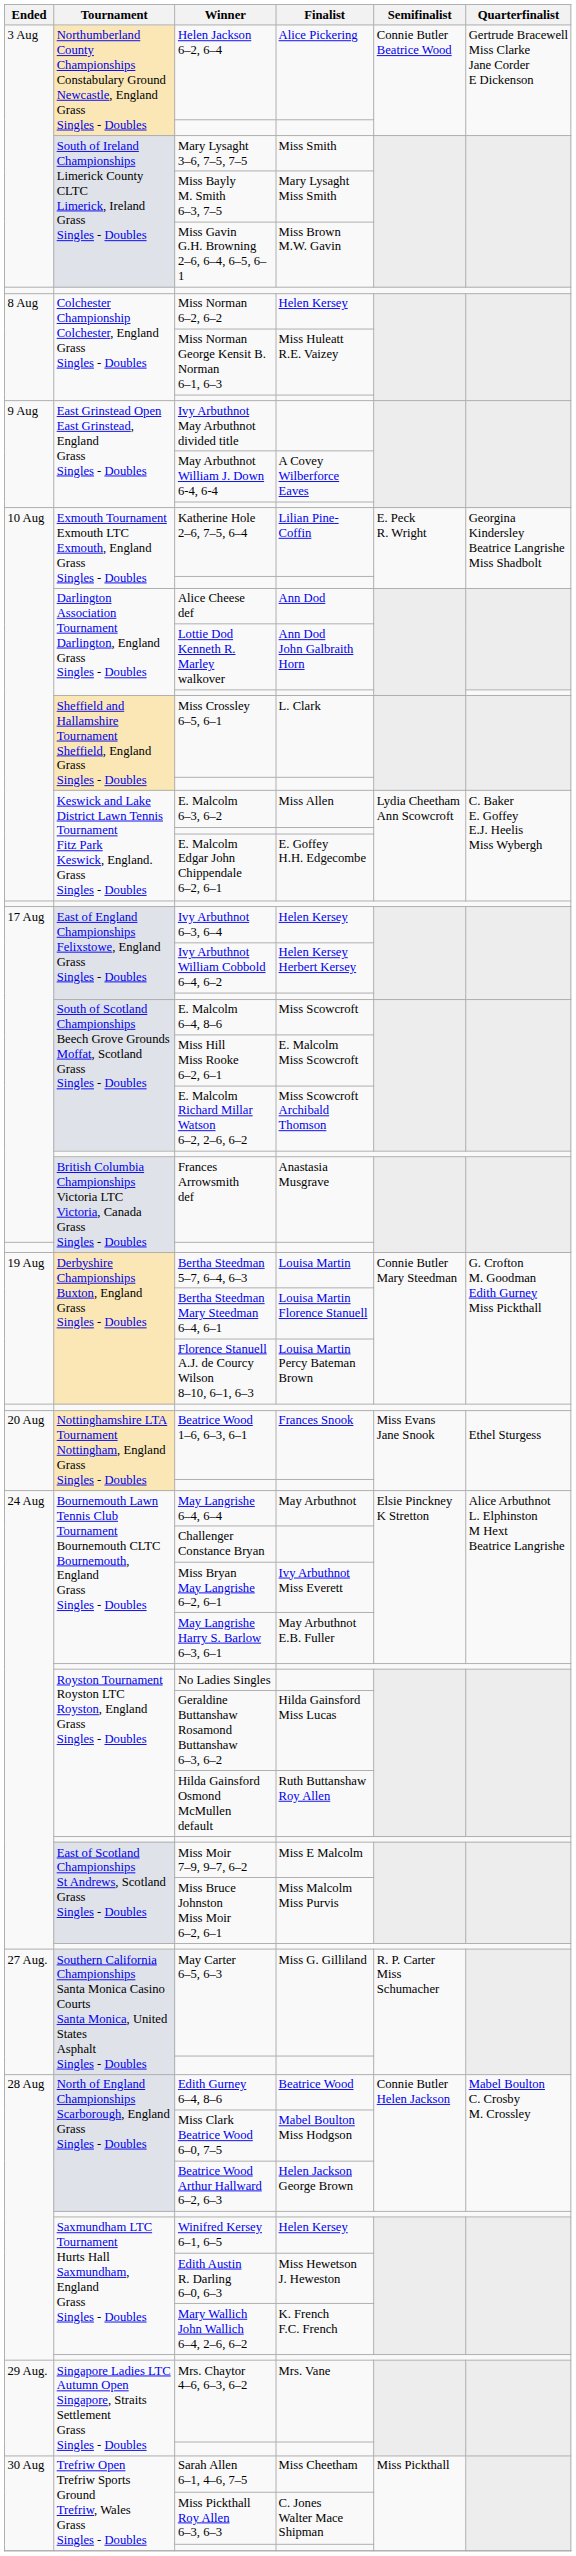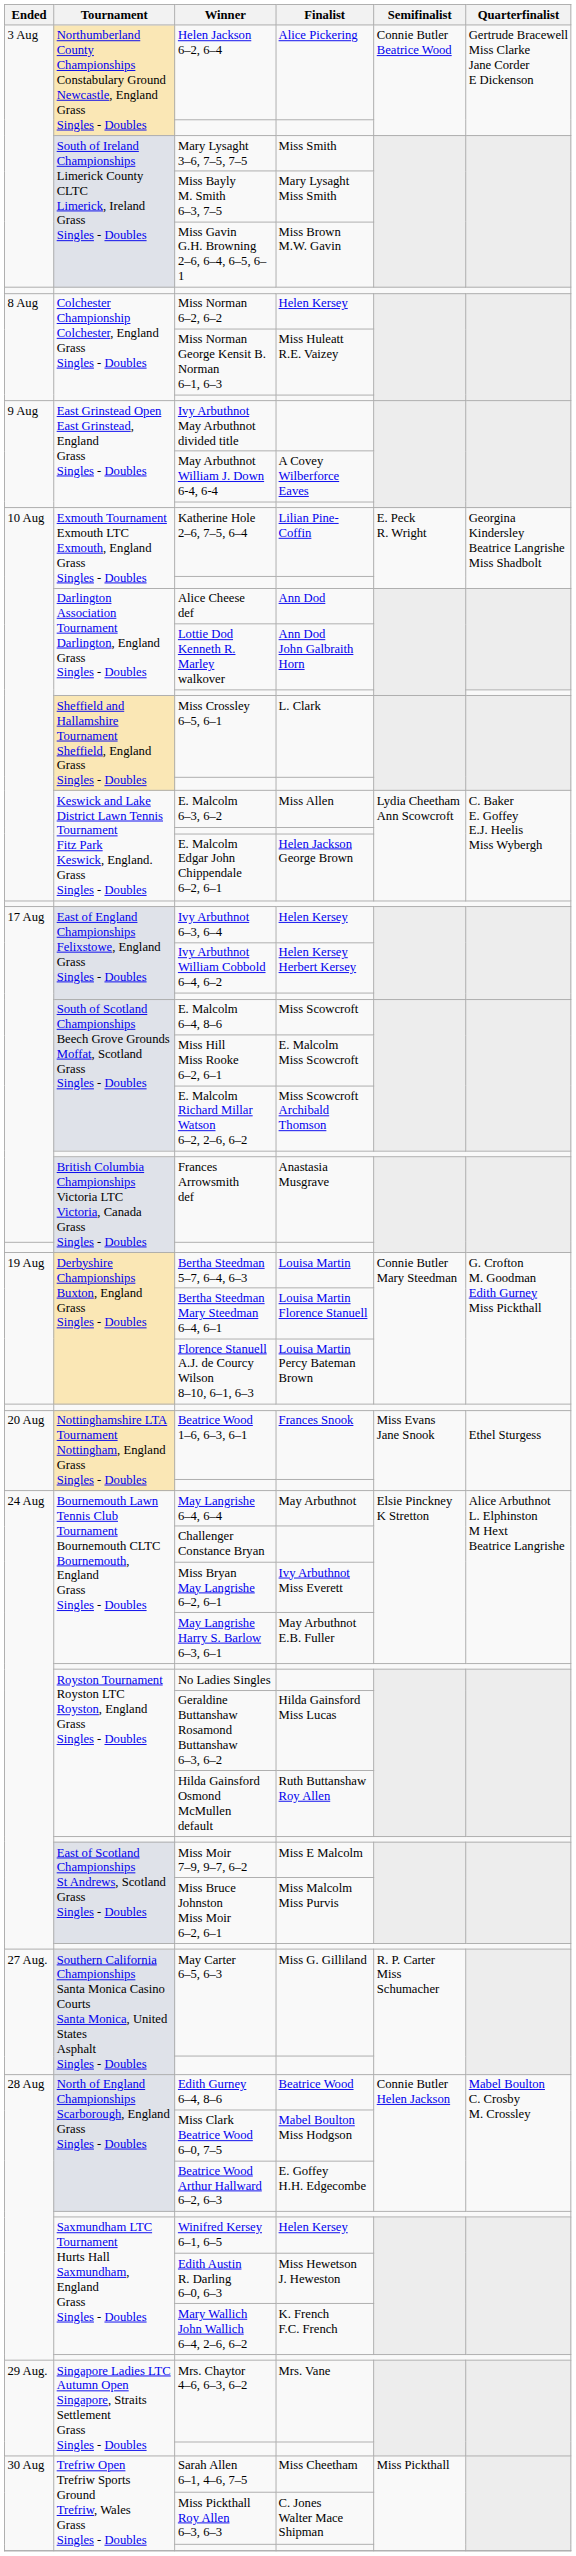E. Malcolm Edgar John Chippendale 6–2, 6–1 | Finalist: E. Goffey H.H. Edgecombe -> Helen Jackson George Brown
Beatrice Wood Arthur Hallward 6–2, 6–3 | Finalist: Helen Jackson George Brown -> E. Goffey H.H. Edgecombe
